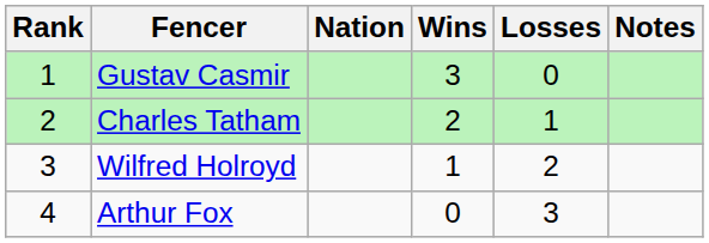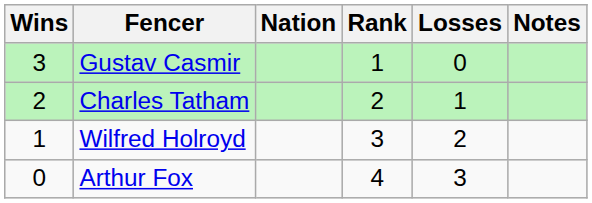columns swapped: Rank <-> Wins
